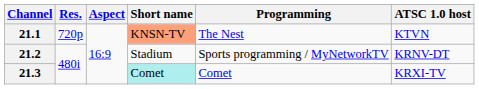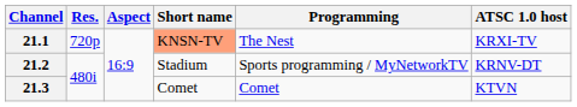21.1 | ATSC 1.0 host: KTVN -> KRXI-TV
21.3 | Short name: paleturquoise background -> no background
21.3 | ATSC 1.0 host: KRXI-TV -> KTVN
